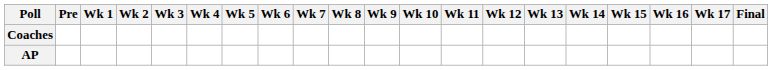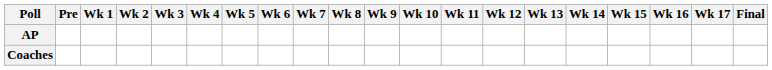rows swapped: AP <-> Coaches
